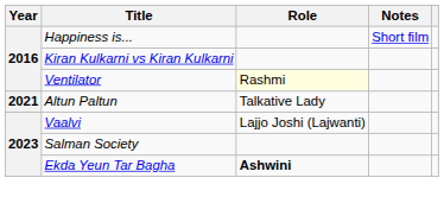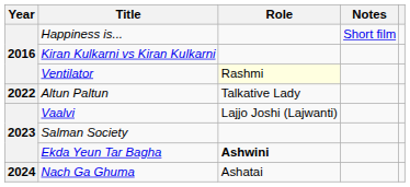Altun Paltun | Year: 2021 -> 2022
+ row: 2024 | Nach Ga Ghuma | Ashatai
